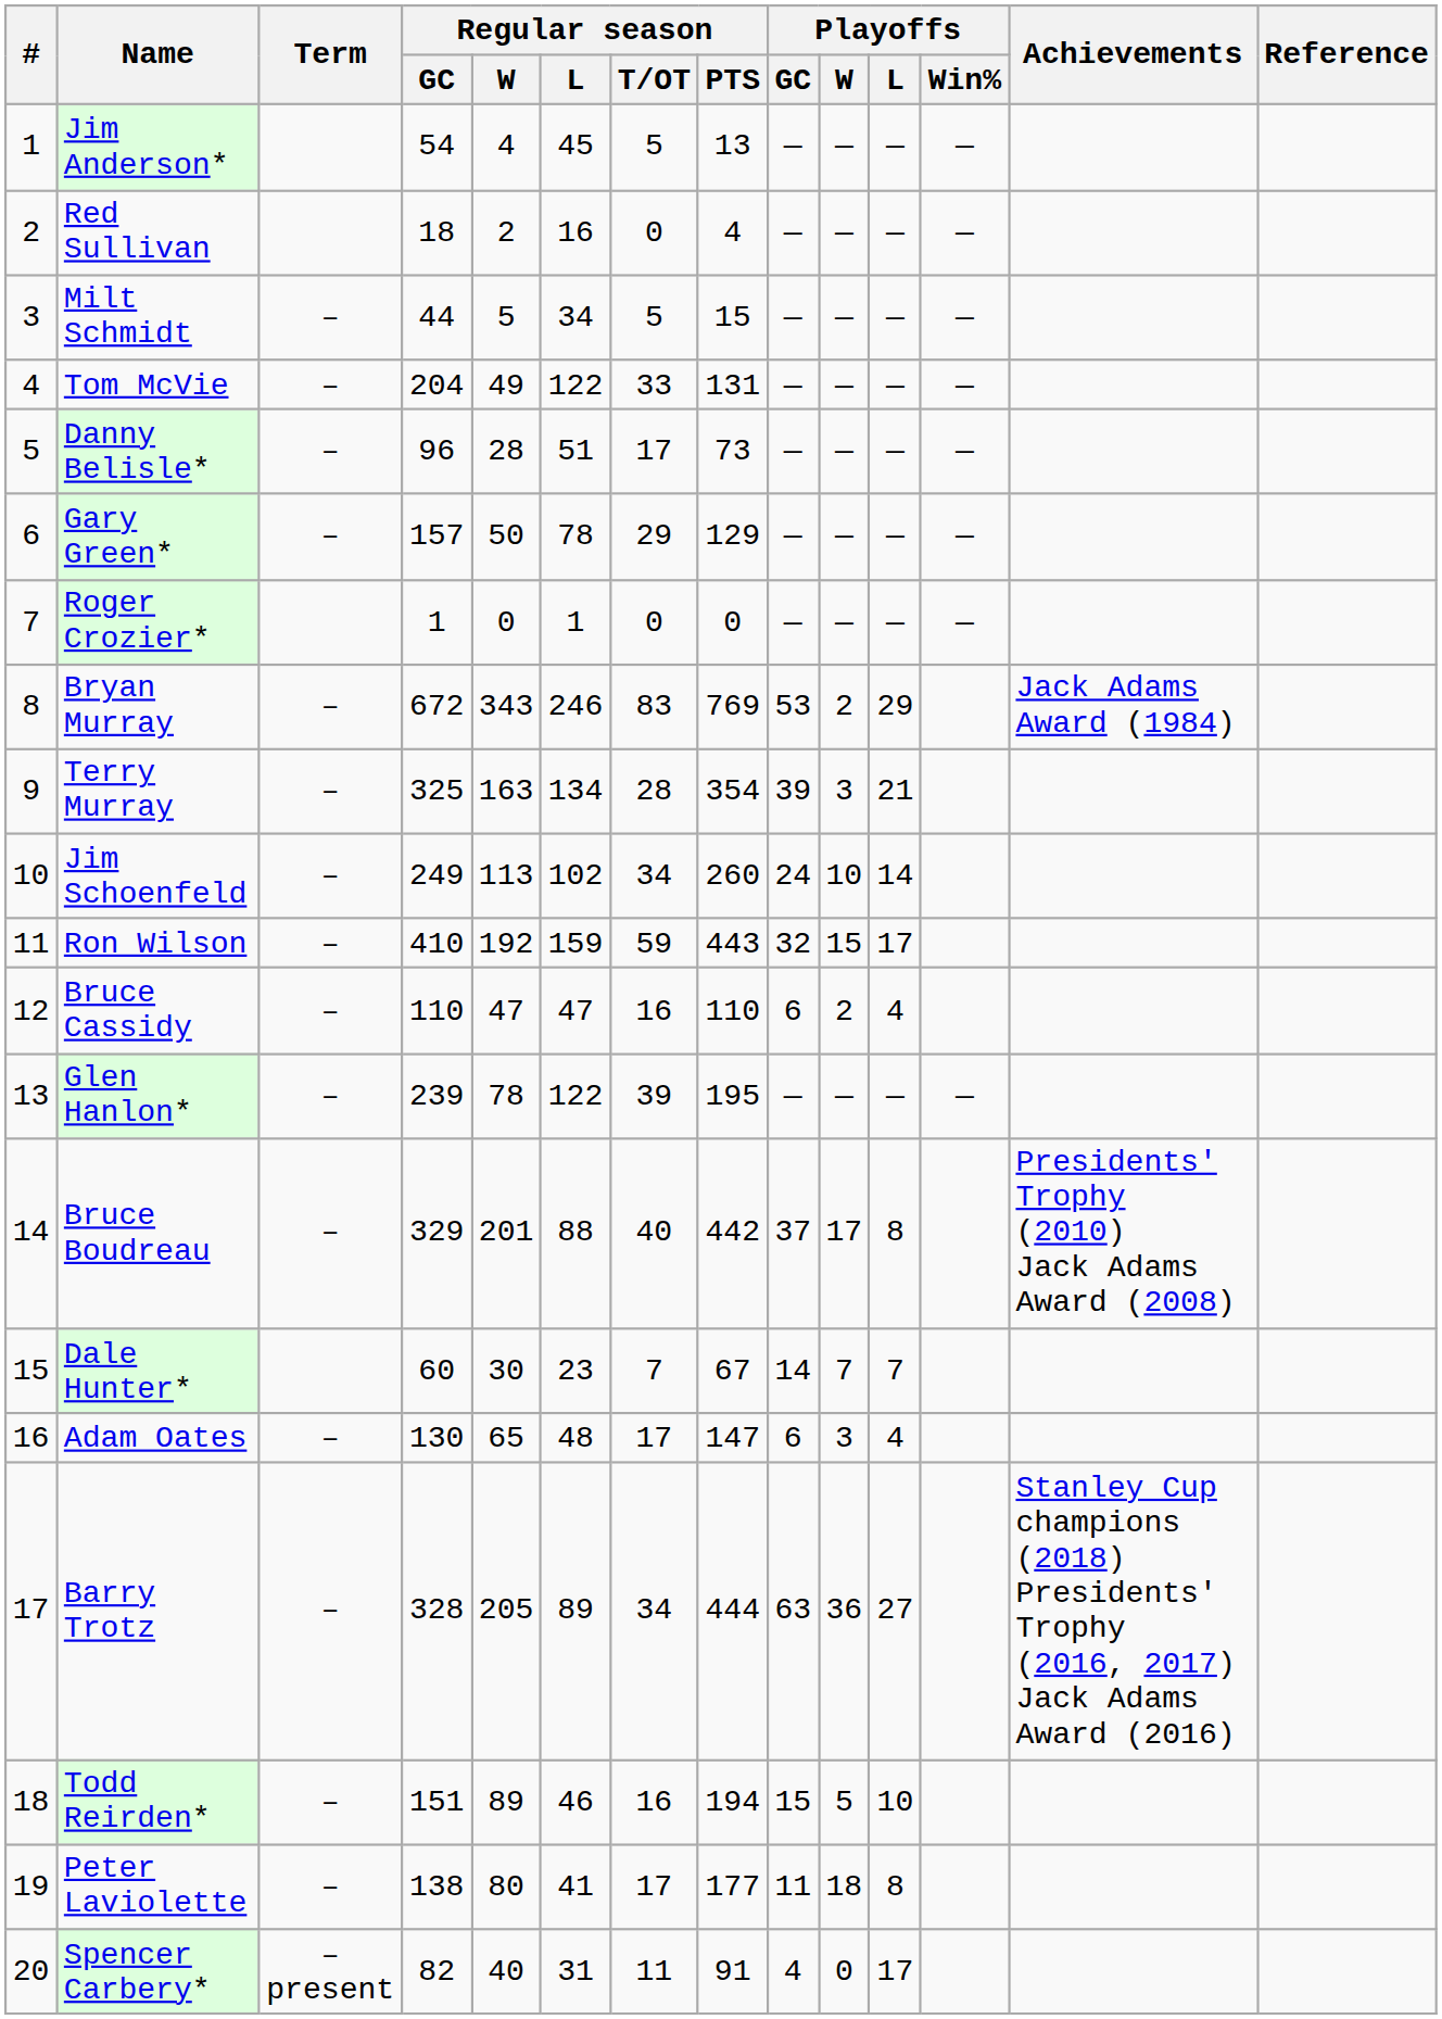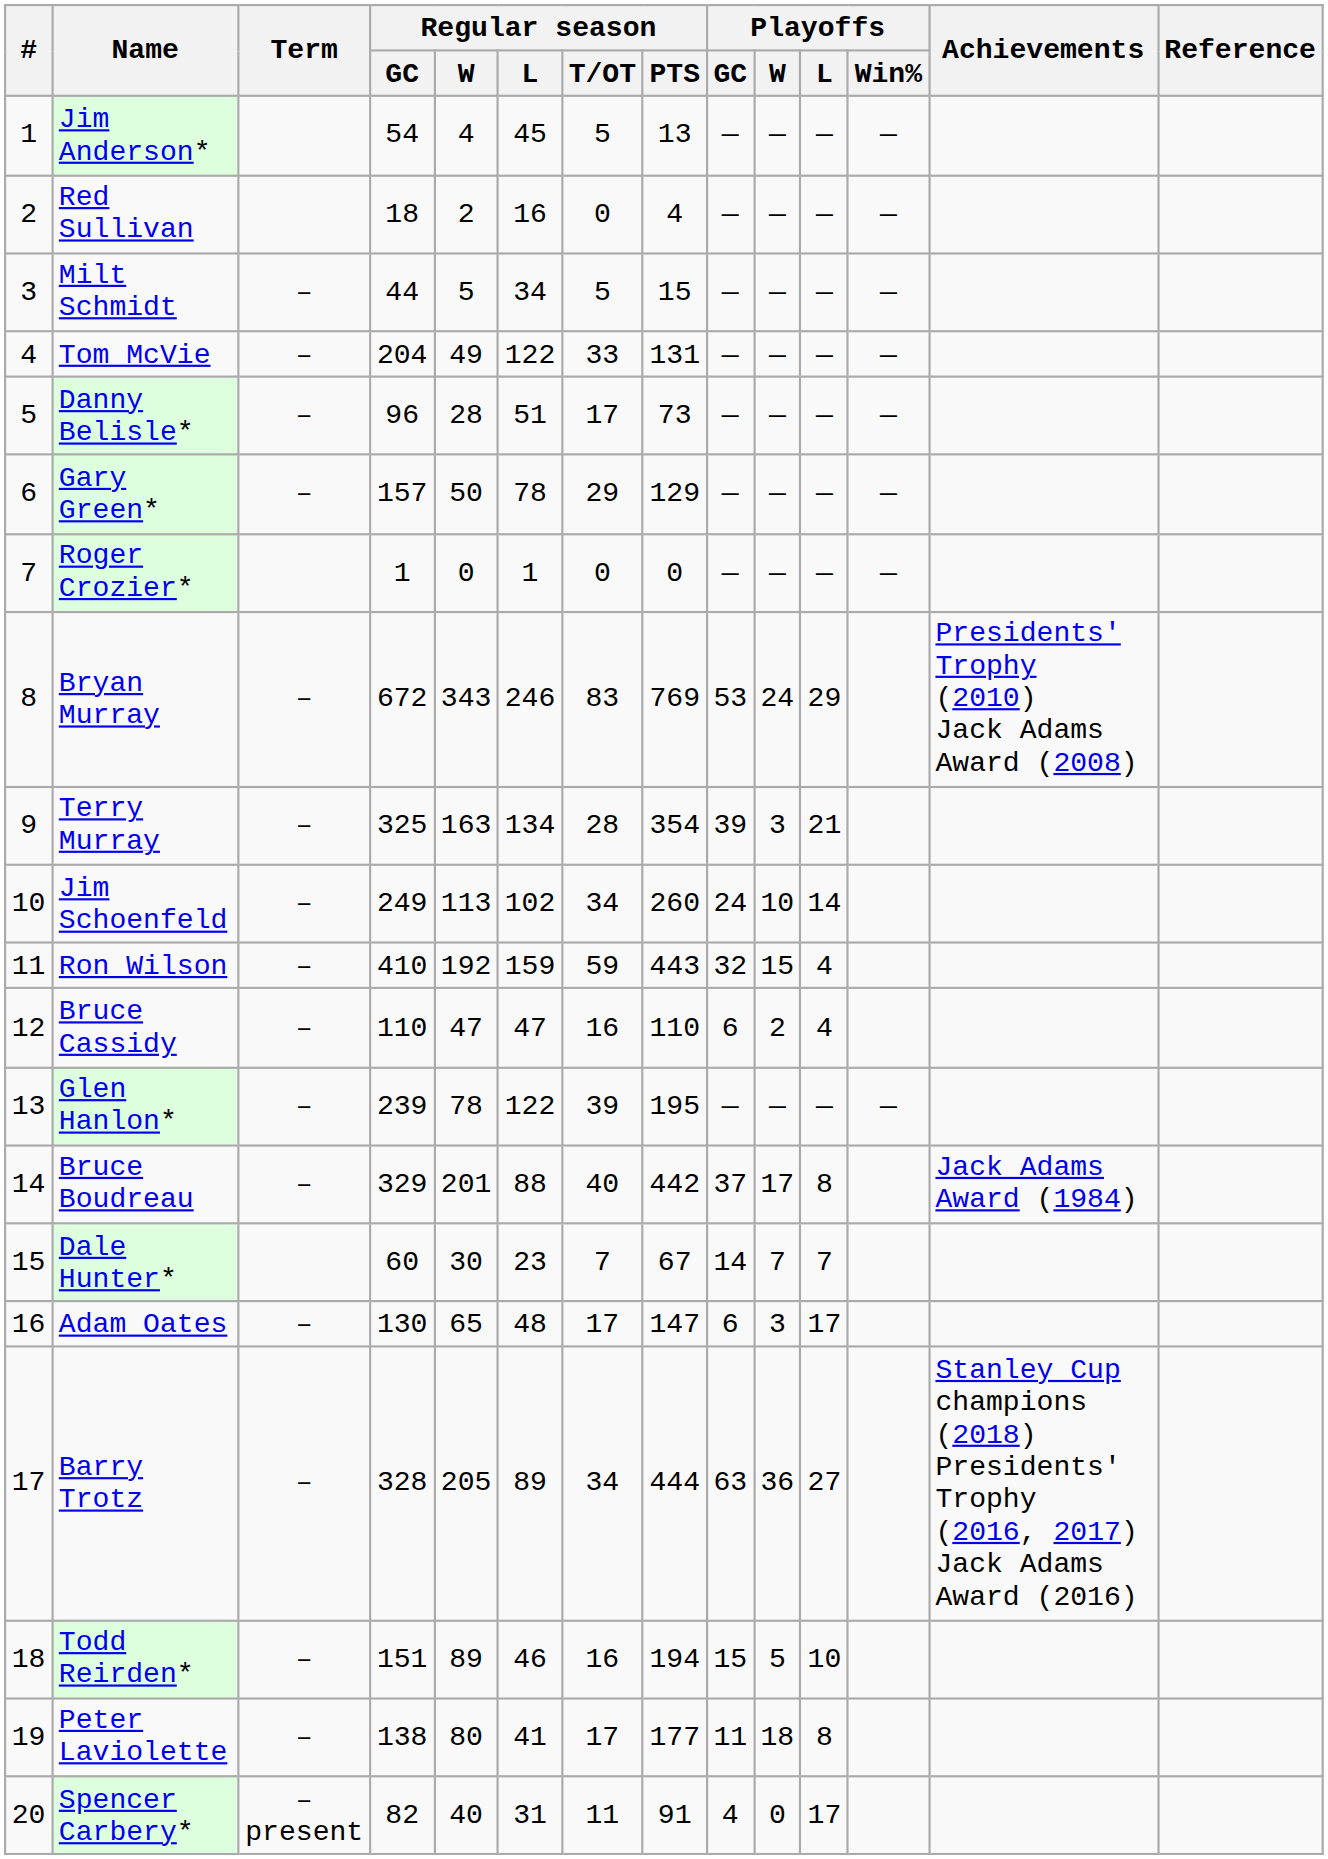Bryan Murray | Playoffs / W: 2 -> 24
Bryan Murray | Achievements: Jack Adams Award (1984) -> Presidents' Trophy (2010) Jack Adams Award (2008)
Ron Wilson | Playoffs / L: 17 -> 4
Bruce Boudreau | Achievements: Presidents' Trophy (2010) Jack Adams Award (2008) -> Jack Adams Award (1984)
Adam Oates | Playoffs / L: 4 -> 17
